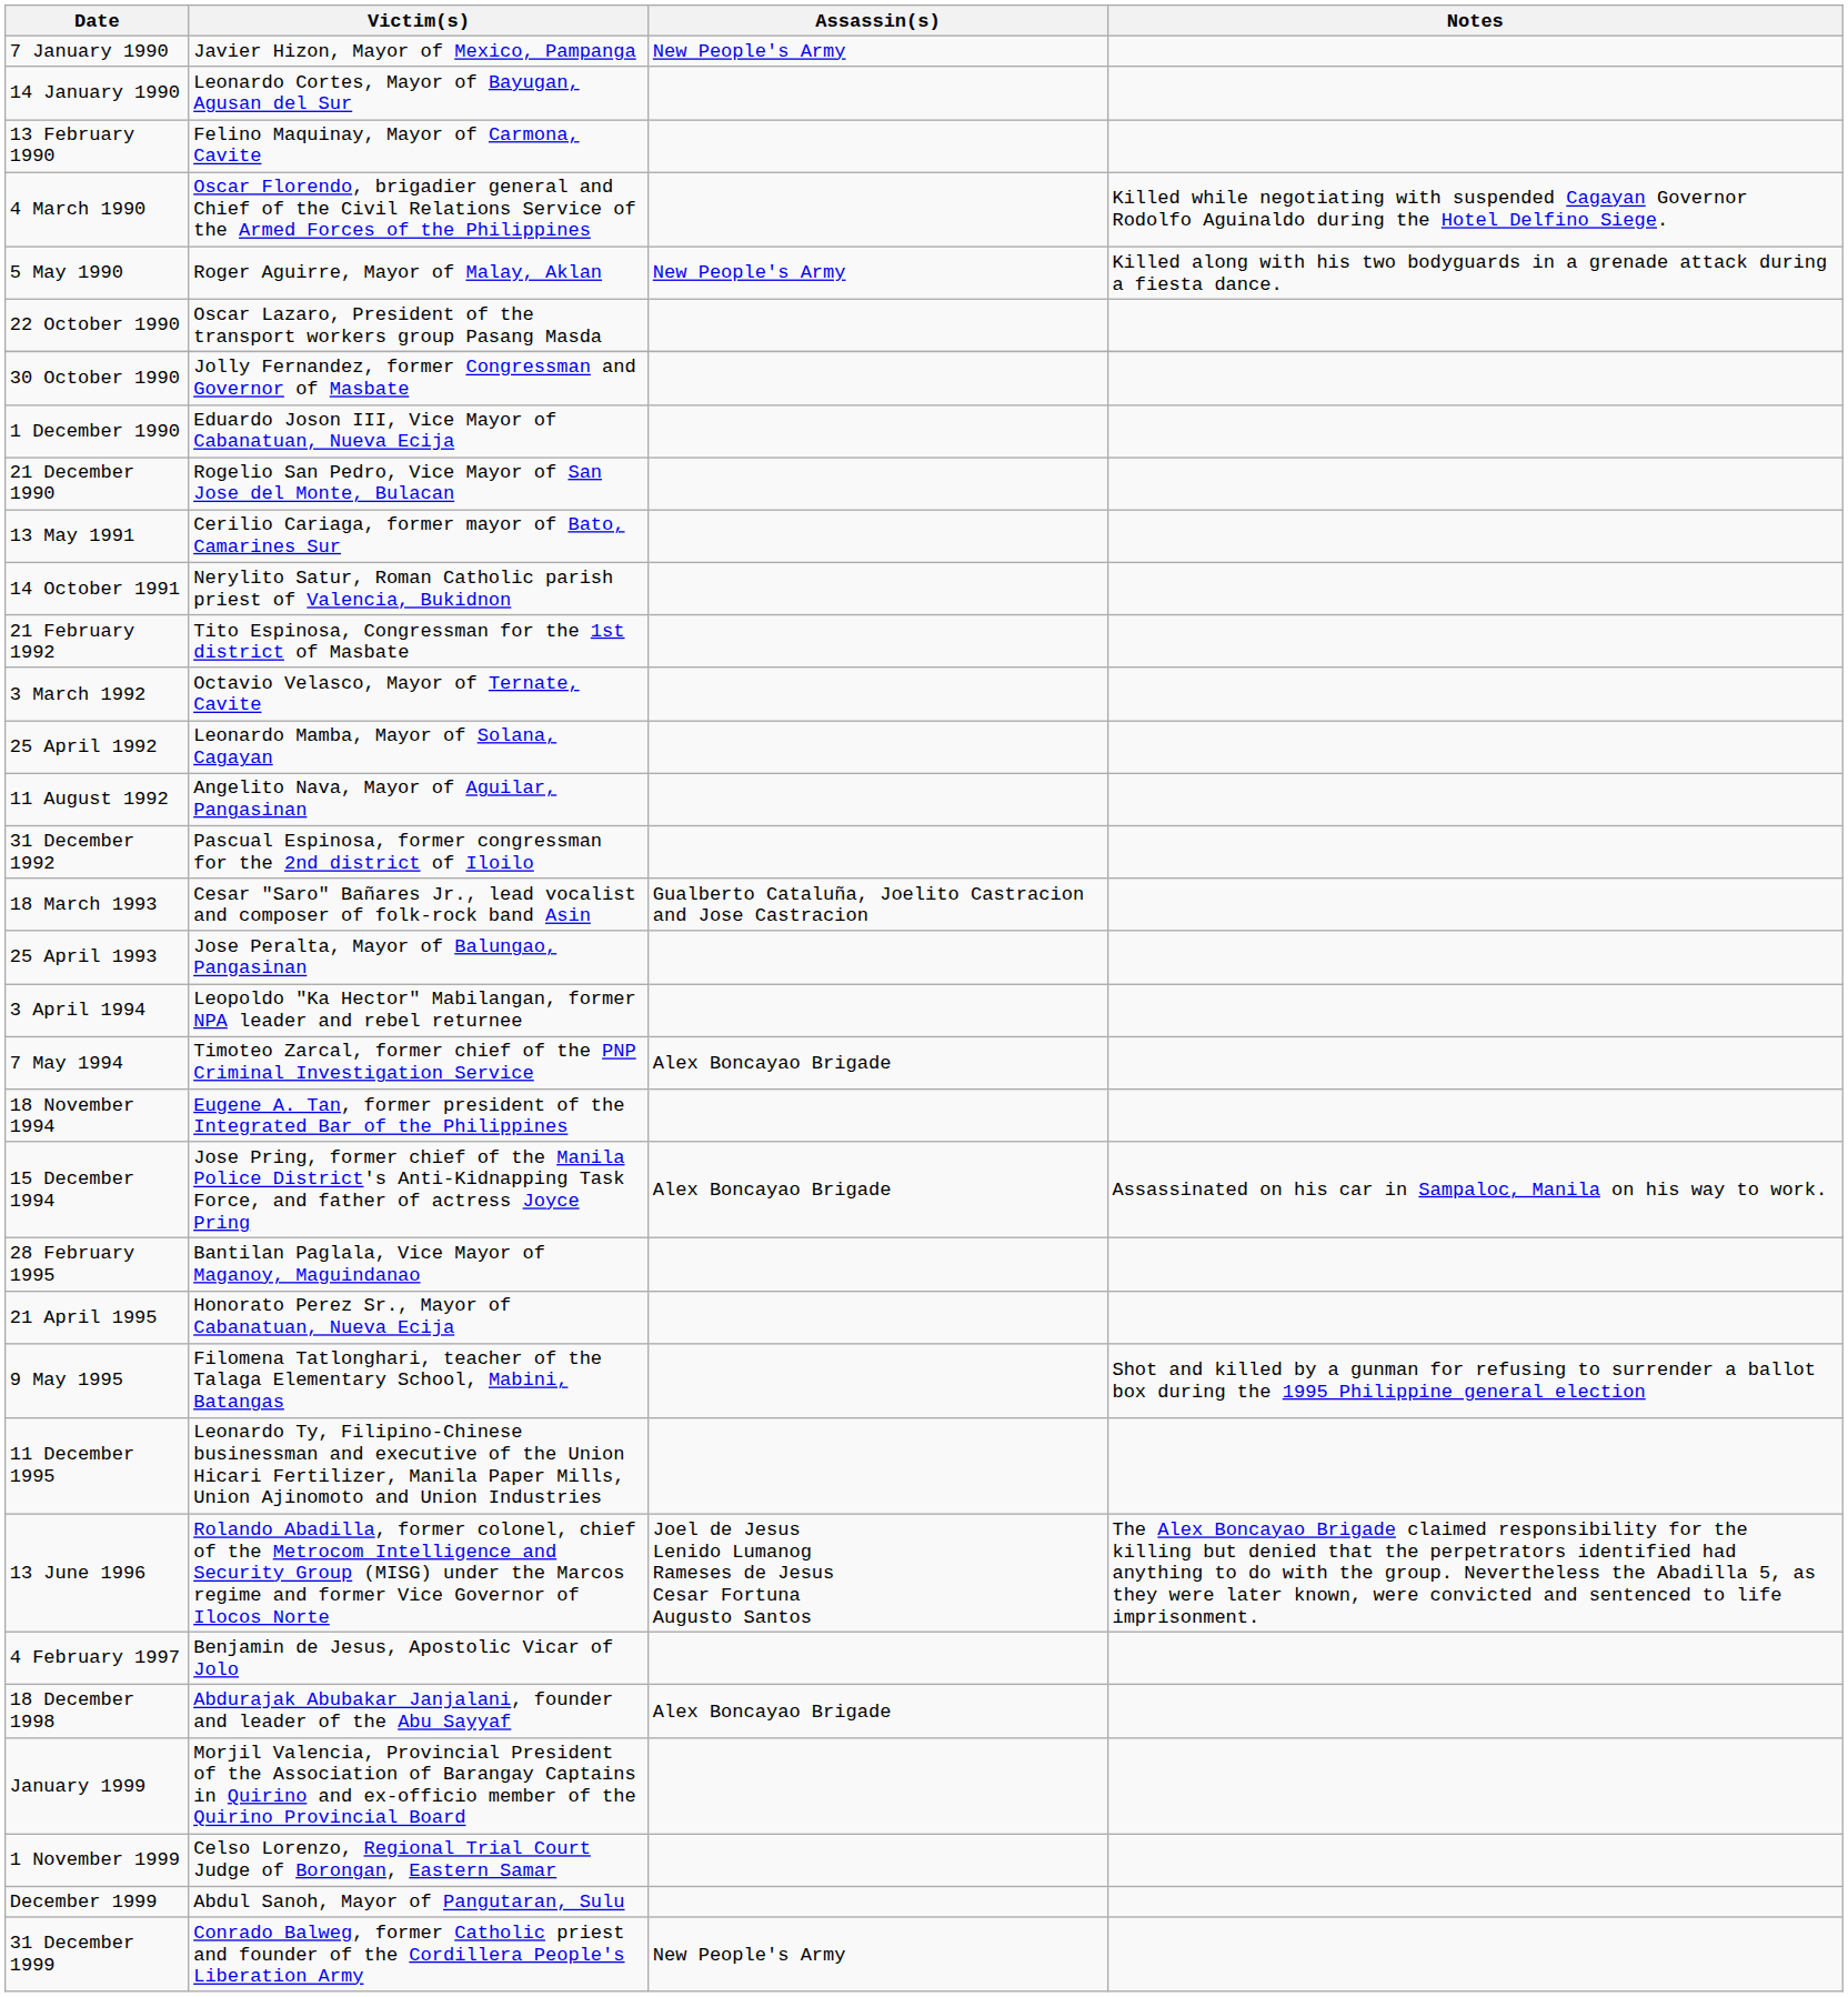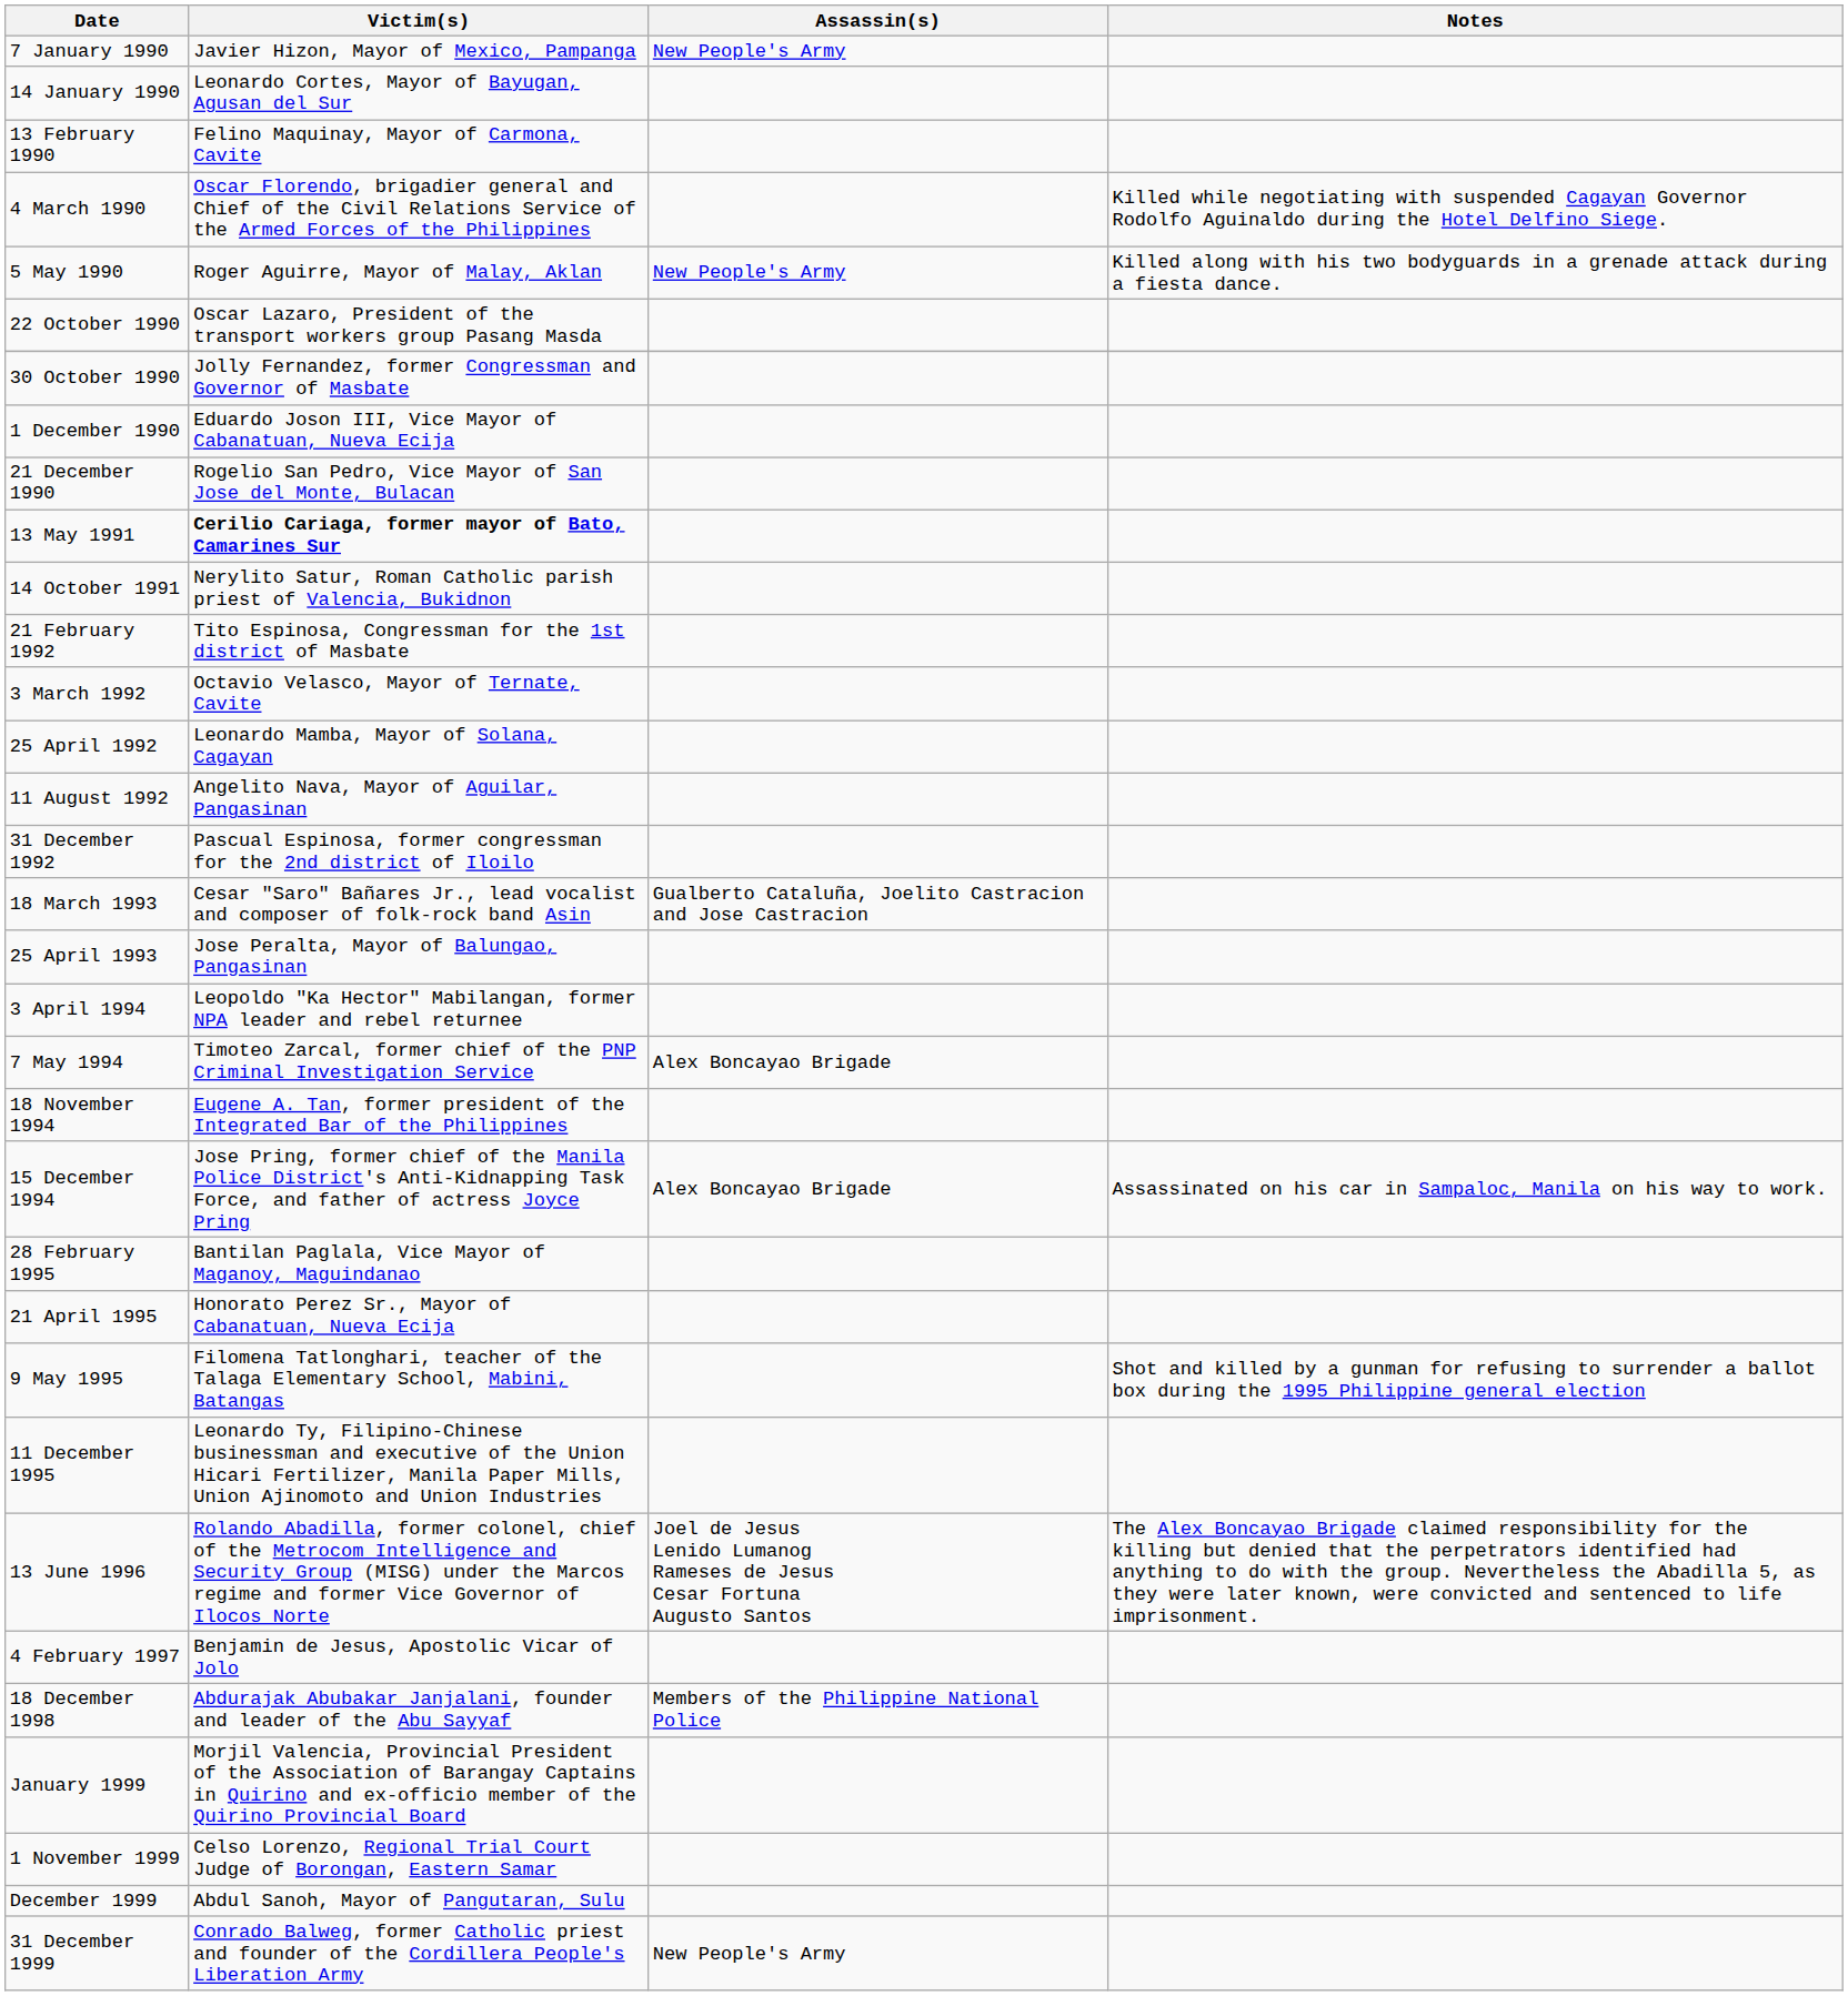13 May 1991 | Victim(s): normal -> bold
18 December 1998 | Assassin(s): Alex Boncayao Brigade -> Members of the Philippine National Police
